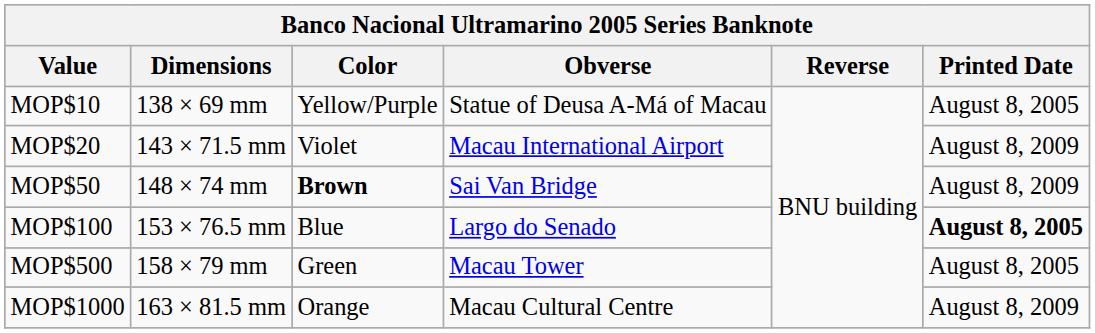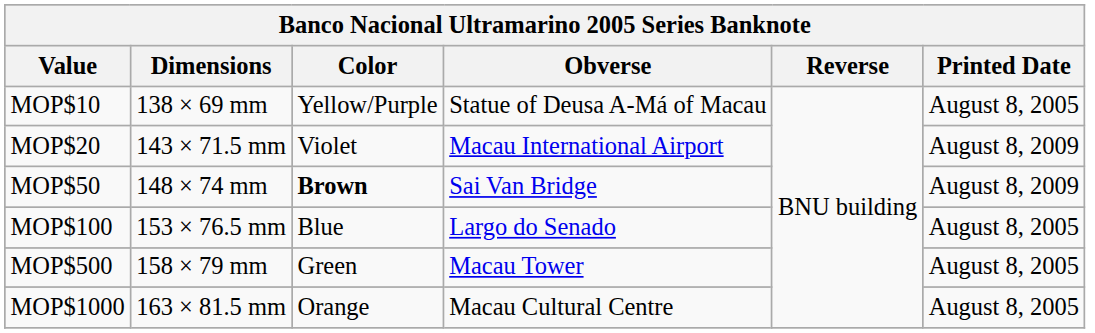MOP$100 | Printed Date: bold -> normal
MOP$1000 | Printed Date: August 8, 2009 -> August 8, 2005
